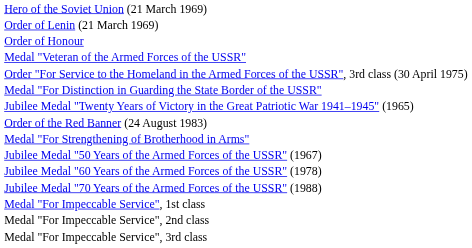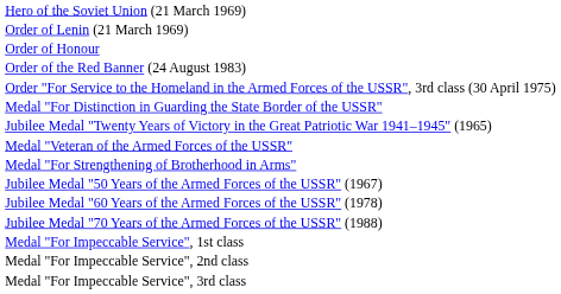rows swapped: Order of the Red Banner (24 August 1983) <-> Medal "Veteran of the Armed Forces of the USSR"
